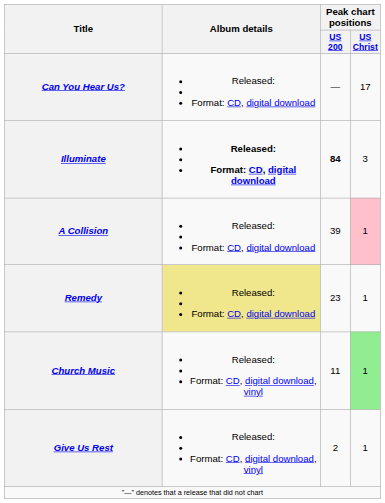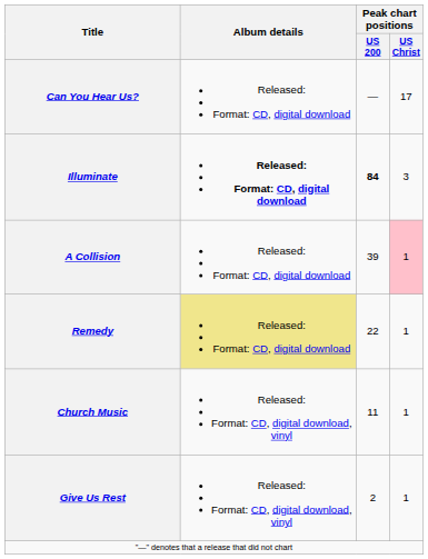Remedy | Peak chart positions / US 200: 23 -> 22
Church Music | Peak chart positions / US Christ: lightgreen background -> no background
